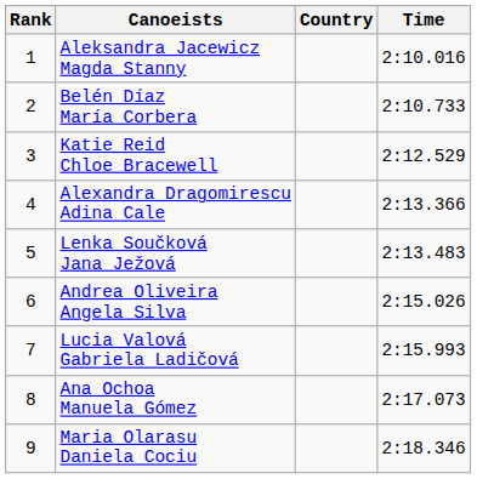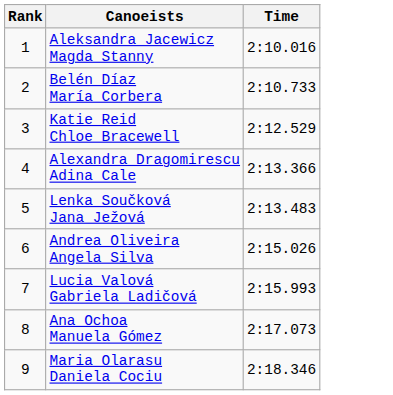- column: Country
